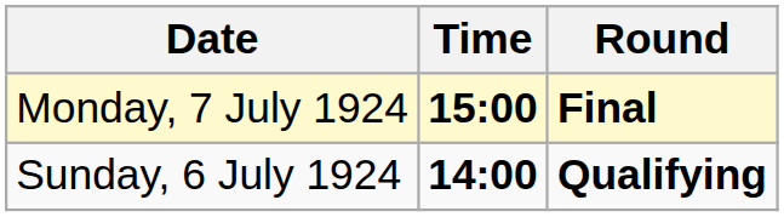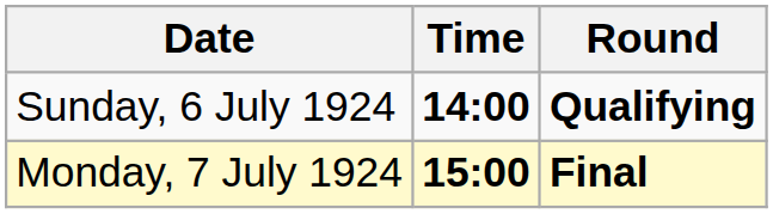rows swapped: Sunday, 6 July 1924 <-> Monday, 7 July 1924
